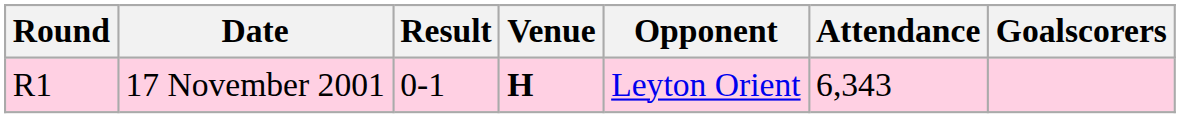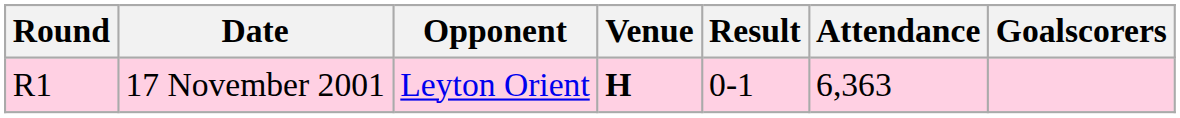columns swapped: Opponent <-> Result
17 November 2001 | Attendance: 6,343 -> 6,363
